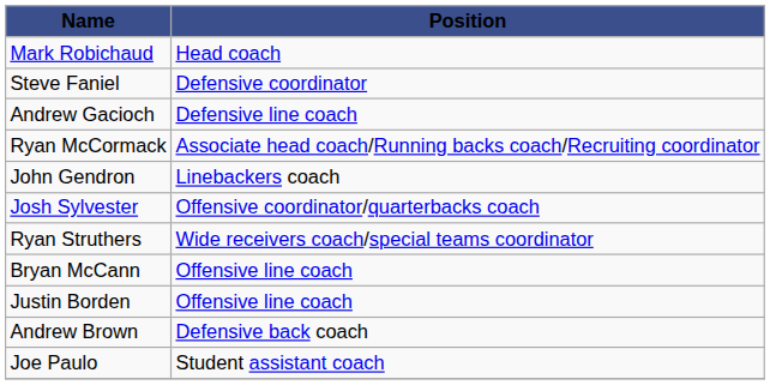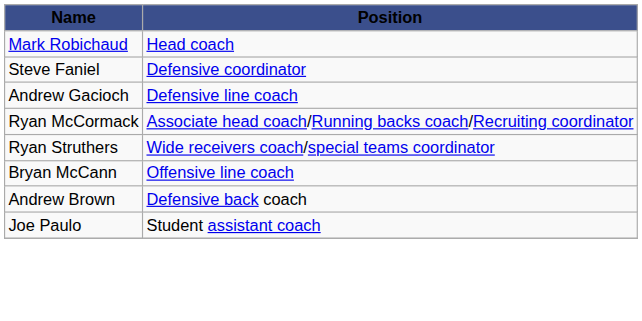- row: John Gendron | Linebackers coach
- row: Josh Sylvester | Offensive coordinator/quarterbacks coach
- row: Justin Borden | Offensive line coach
